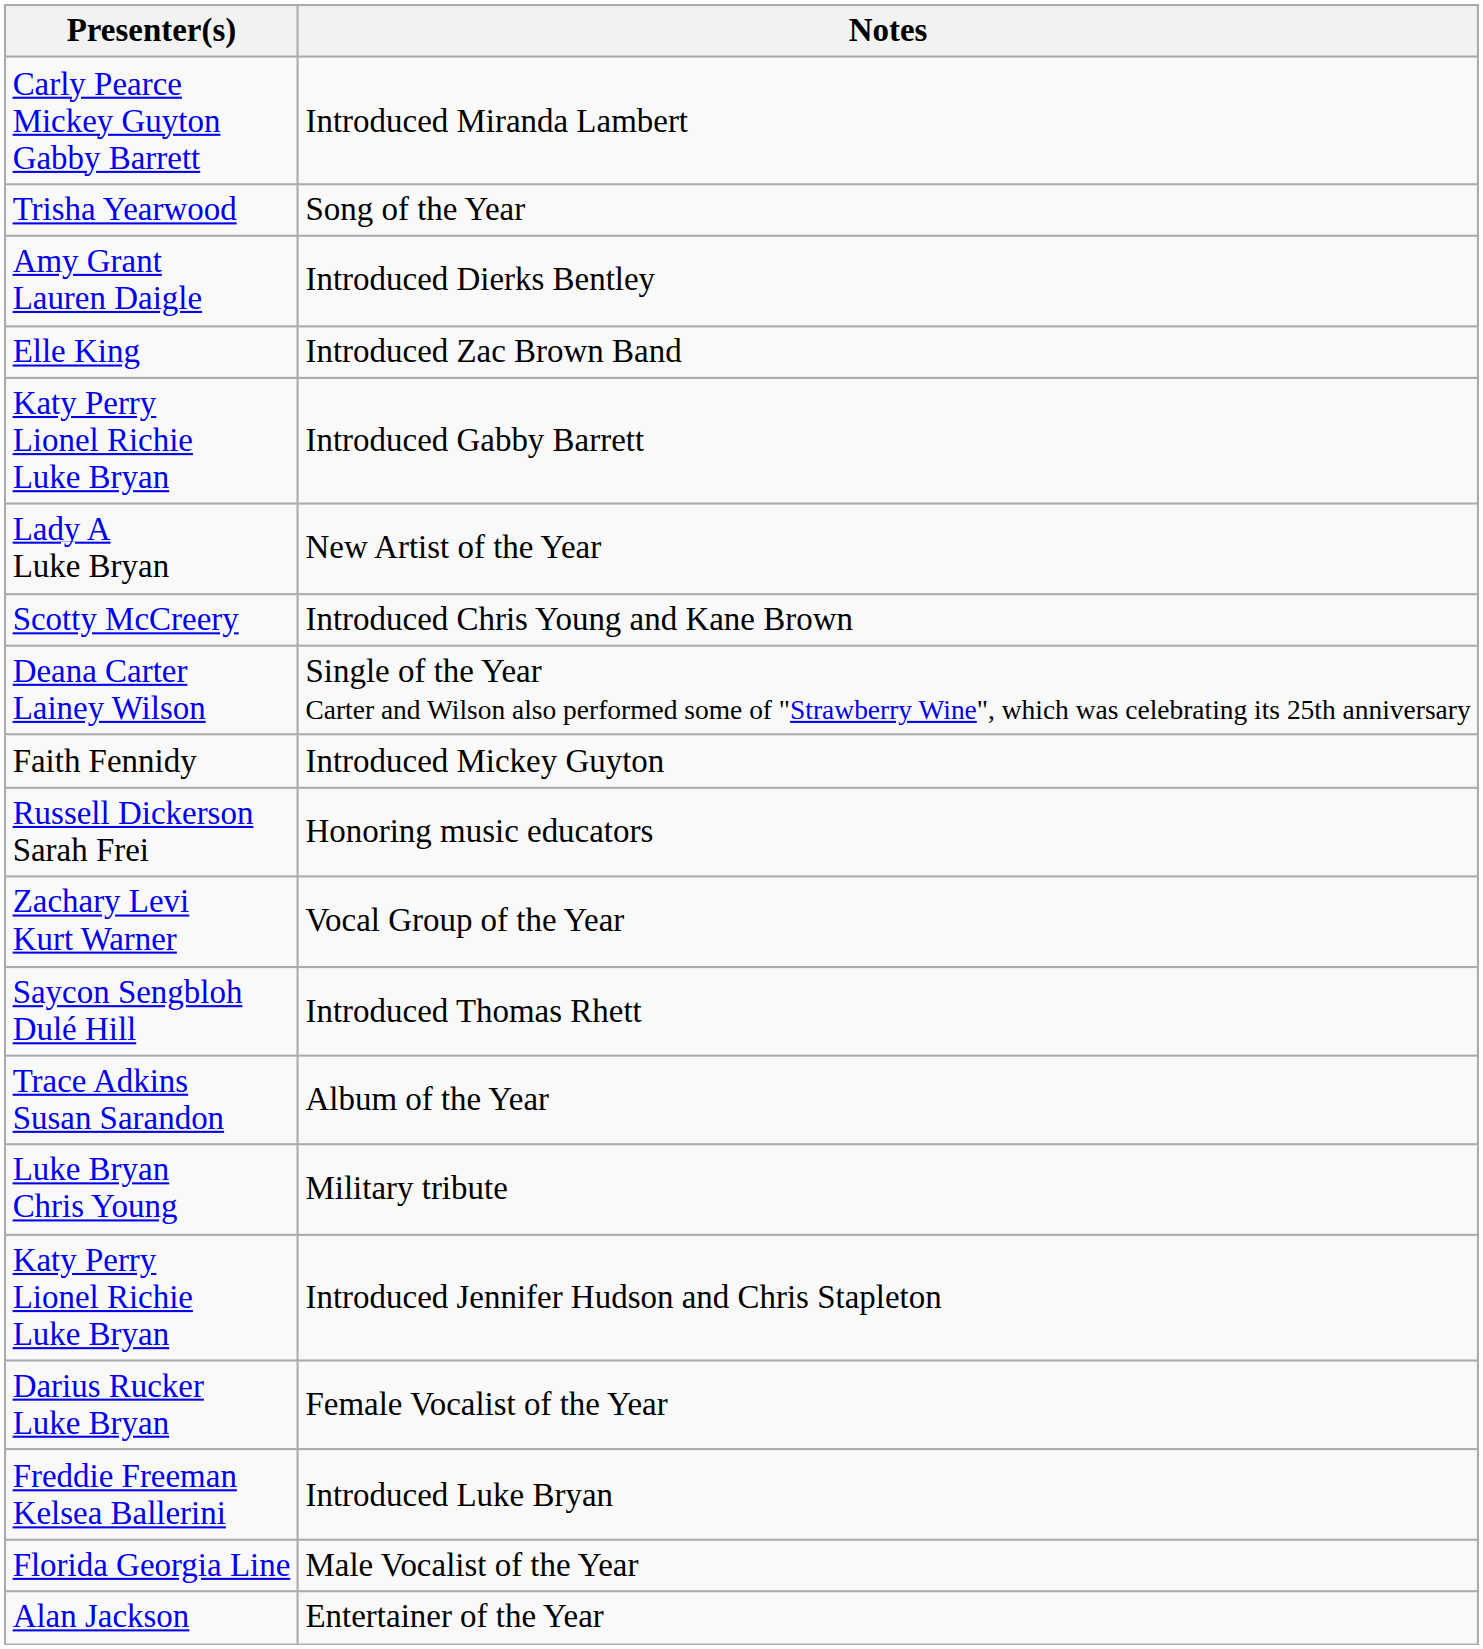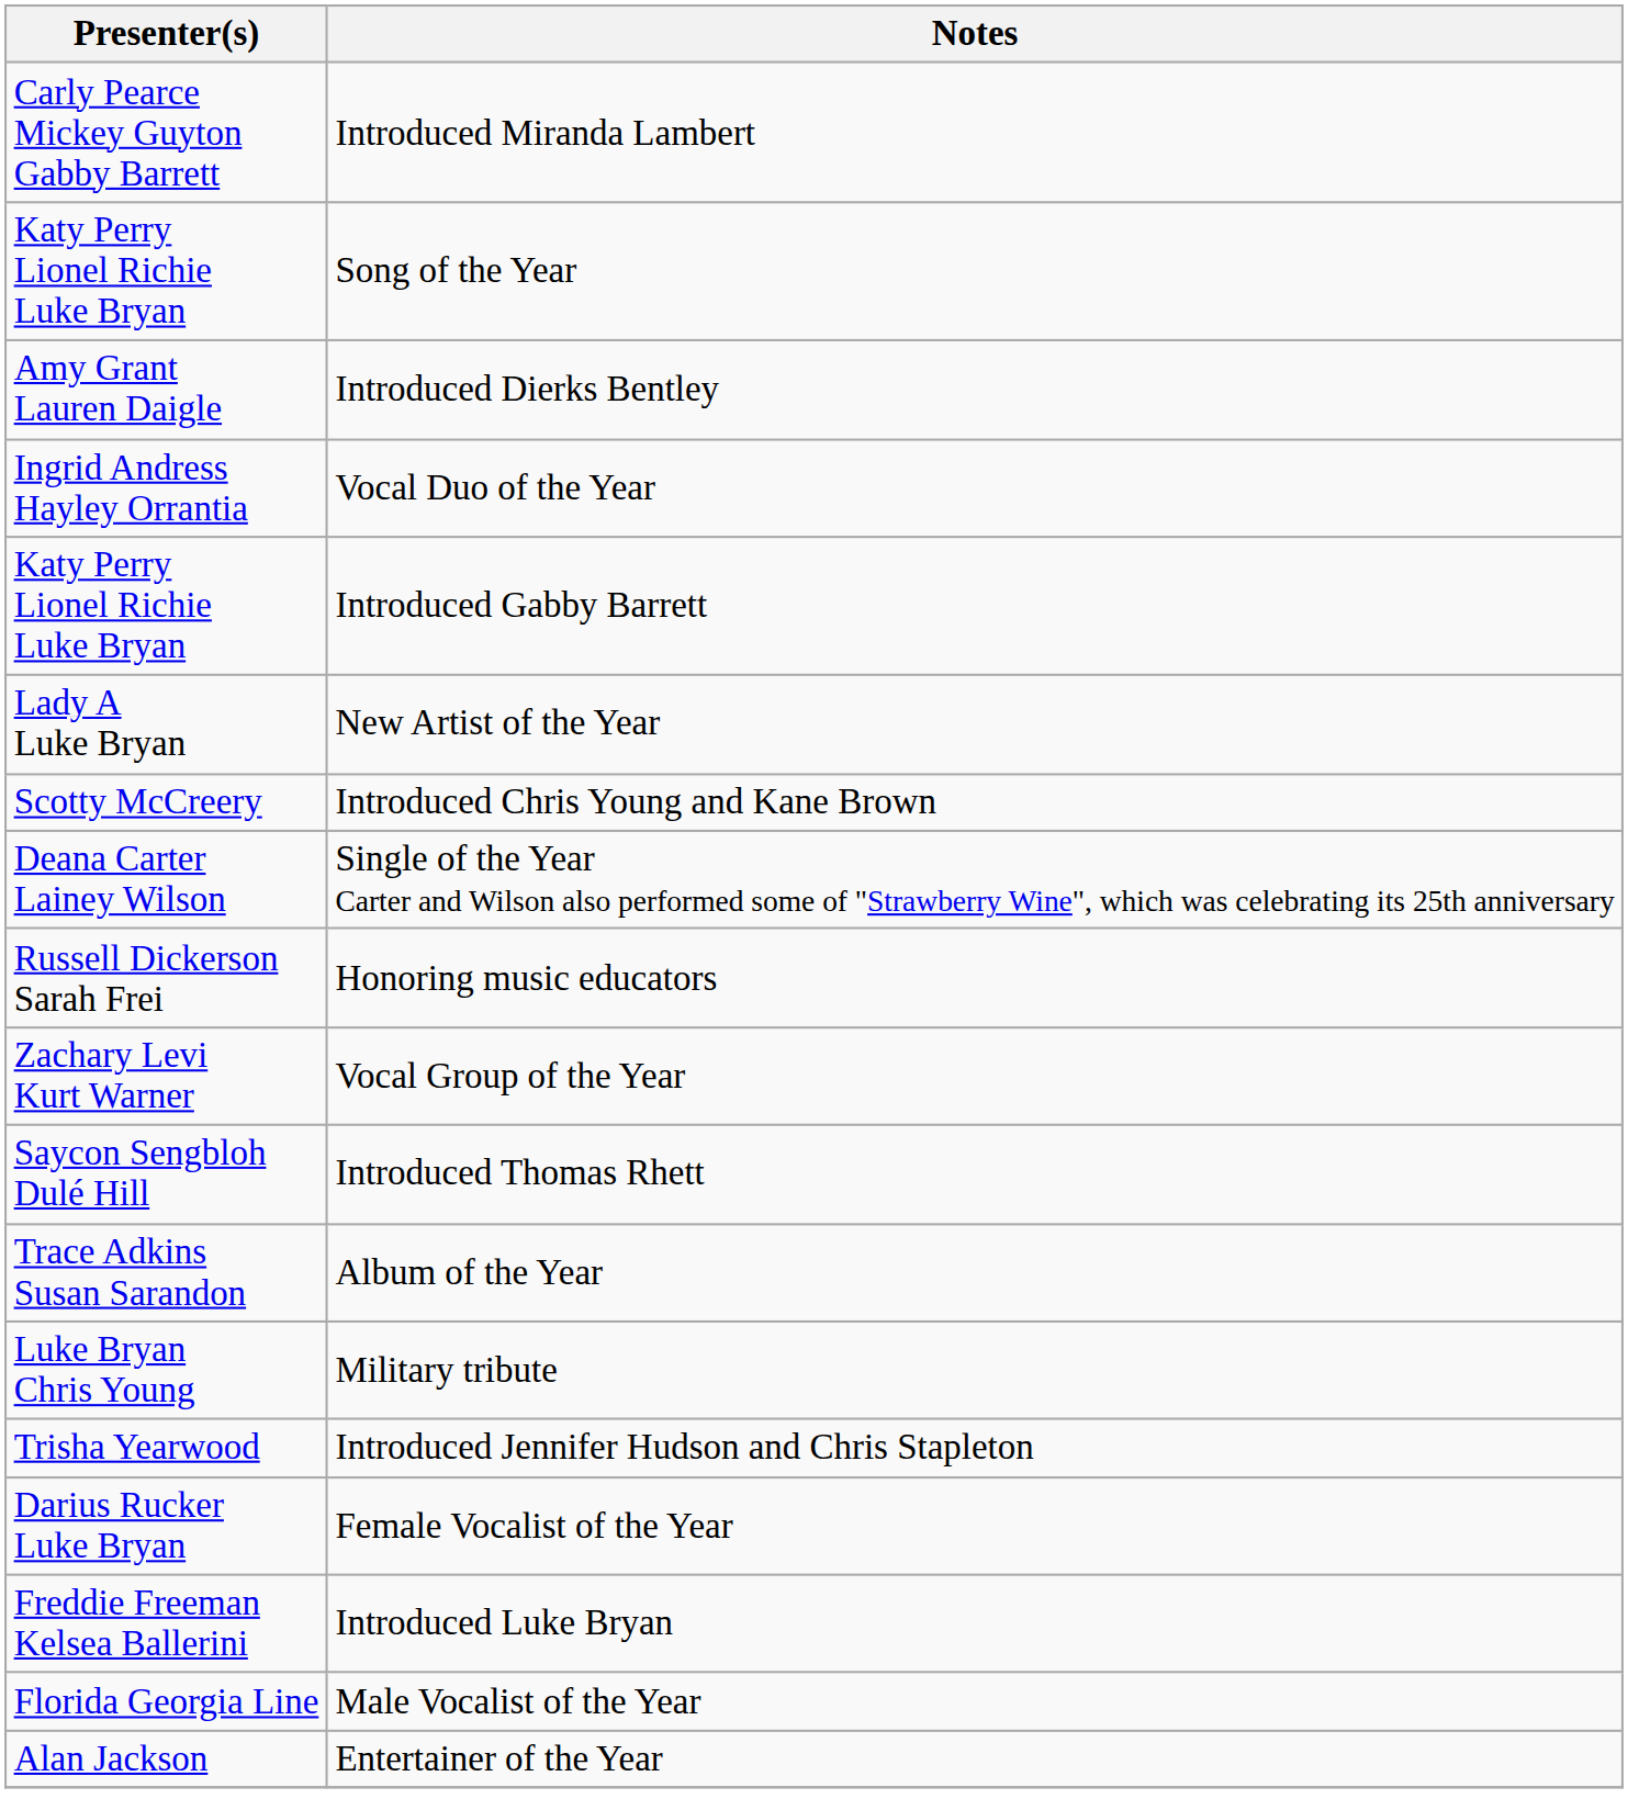Song of the Year | Presenter(s): Trisha Yearwood -> Katy Perry Lionel Richie Luke Bryan
+ row: Ingrid Andress Hayley Orrantia | Vocal Duo of the Year
- row: Elle King | Introduced Zac Brown Band
- row: Faith Fennidy | Introduced Mickey Guyton
Introduced Jennifer Hudson and Chris Stapleton | Presenter(s): Katy Perry Lionel Richie Luke Bryan -> Trisha Yearwood
